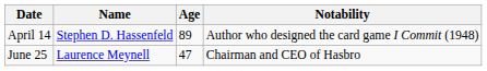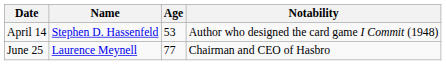April 14 | Age: 89 -> 53
June 25 | Age: 47 -> 77
